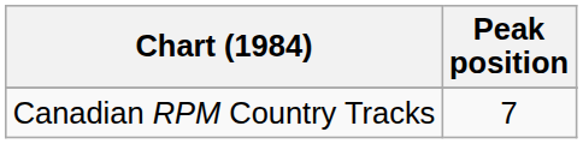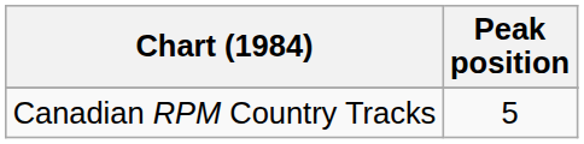Canadian RPM Country Tracks | Peak position: 7 -> 5
